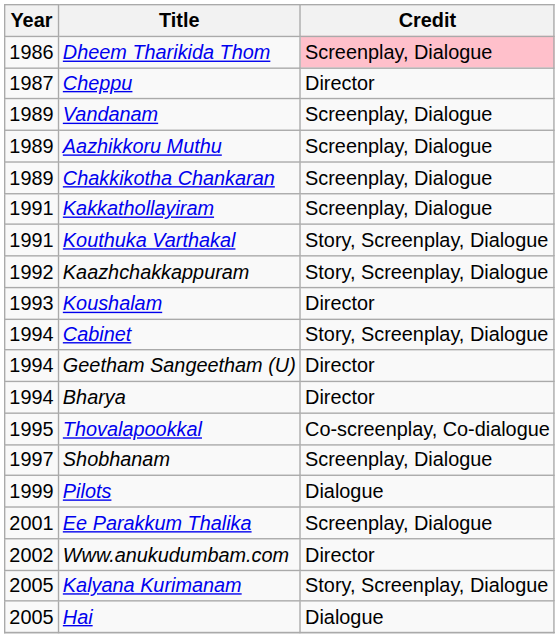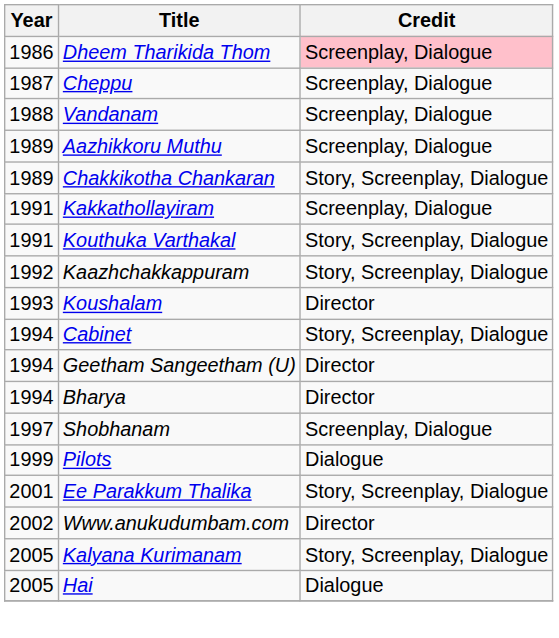Cheppu | Credit: Director -> Screenplay, Dialogue
Vandanam | Year: 1989 -> 1988
Chakkikotha Chankaran | Credit: Screenplay, Dialogue -> Story, Screenplay, Dialogue
- row: 1995 | Thovalapookkal | Co-screenplay, Co-dialogue
Ee Parakkum Thalika | Credit: Screenplay, Dialogue -> Story, Screenplay, Dialogue
